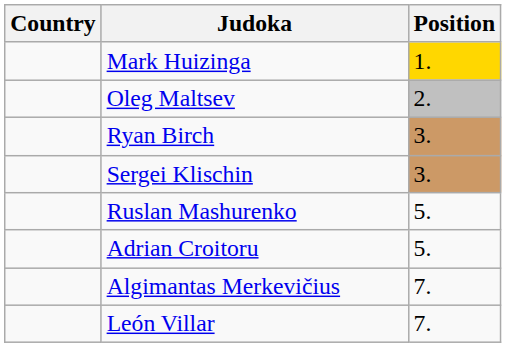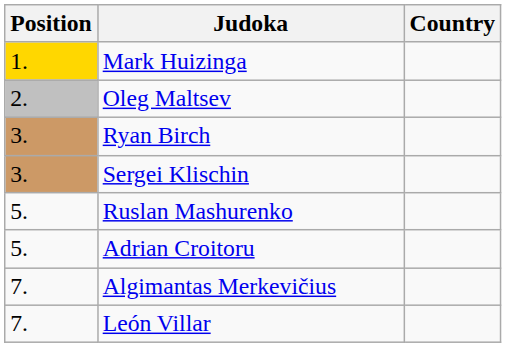columns swapped: Position <-> Country
